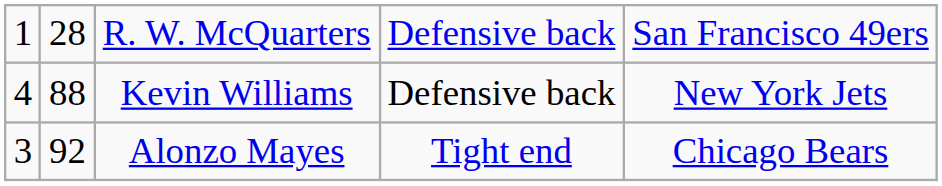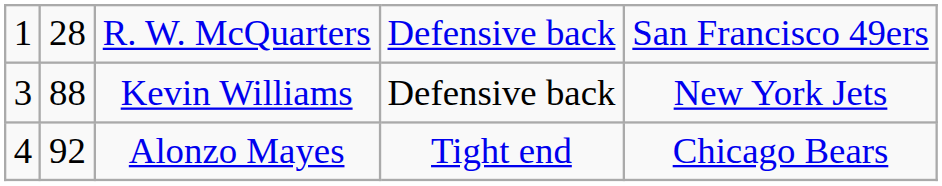Kevin Williams | column 1: 4 -> 3
Alonzo Mayes | column 1: 3 -> 4
